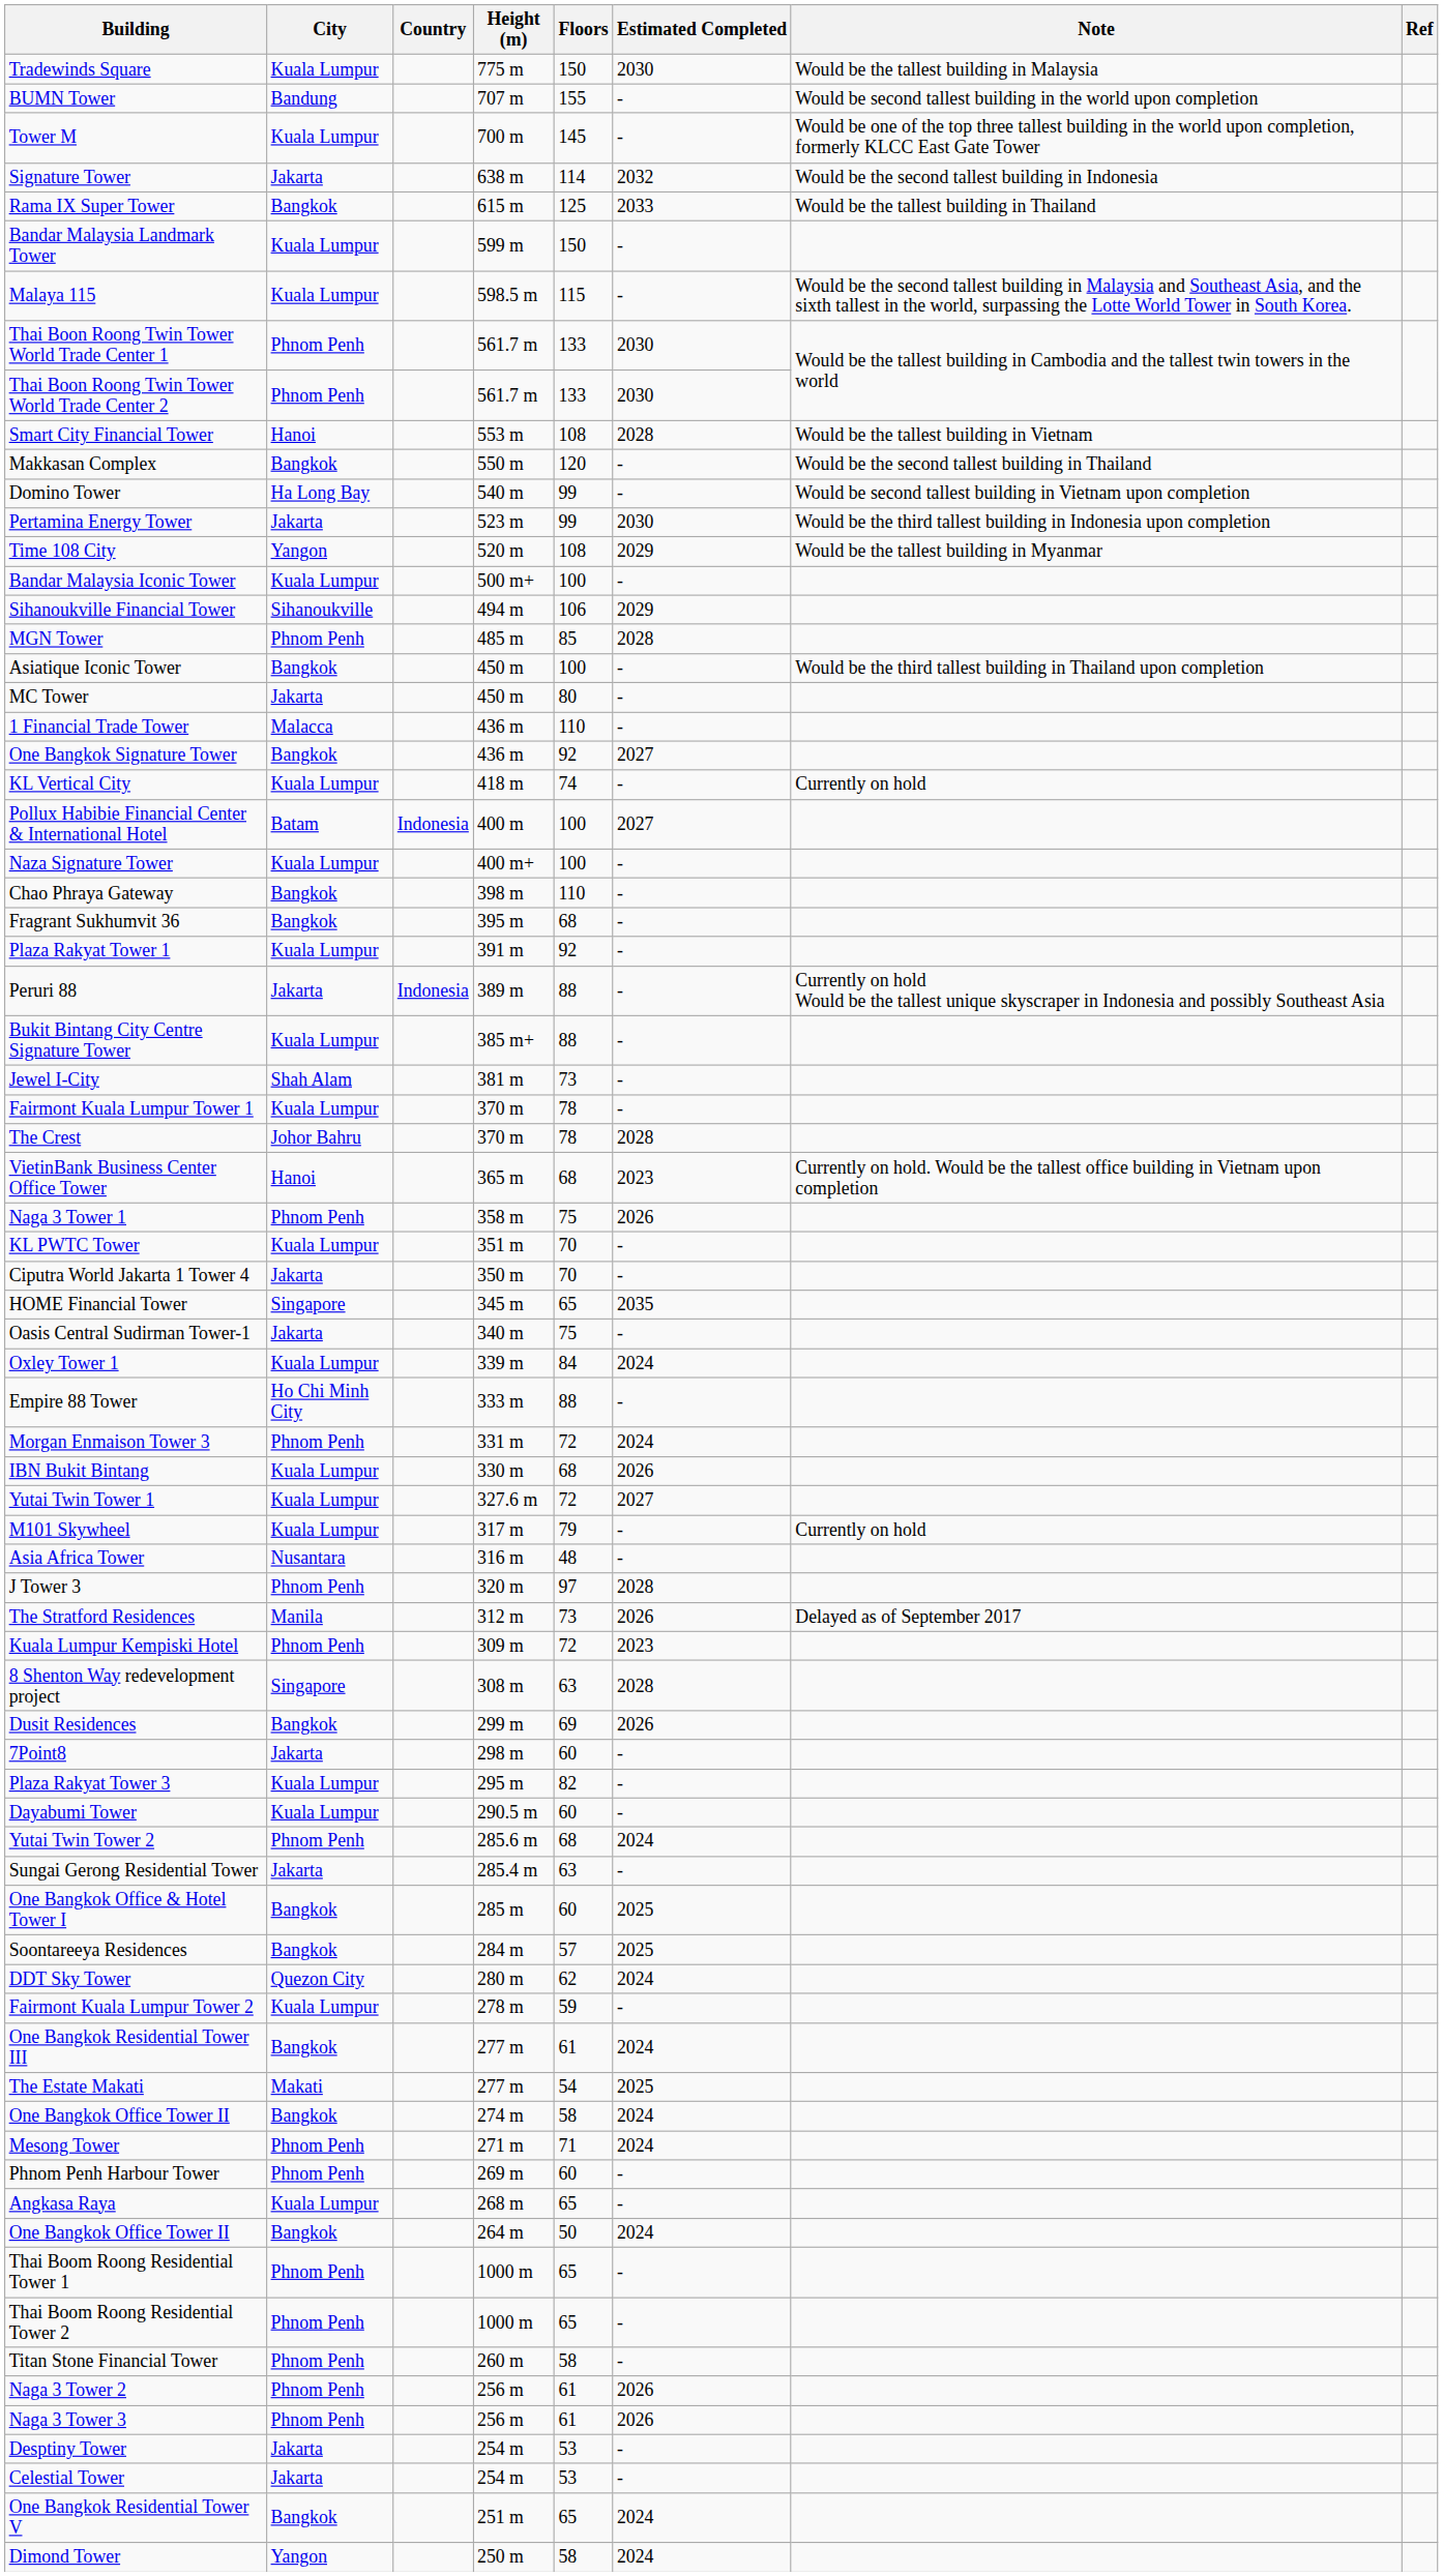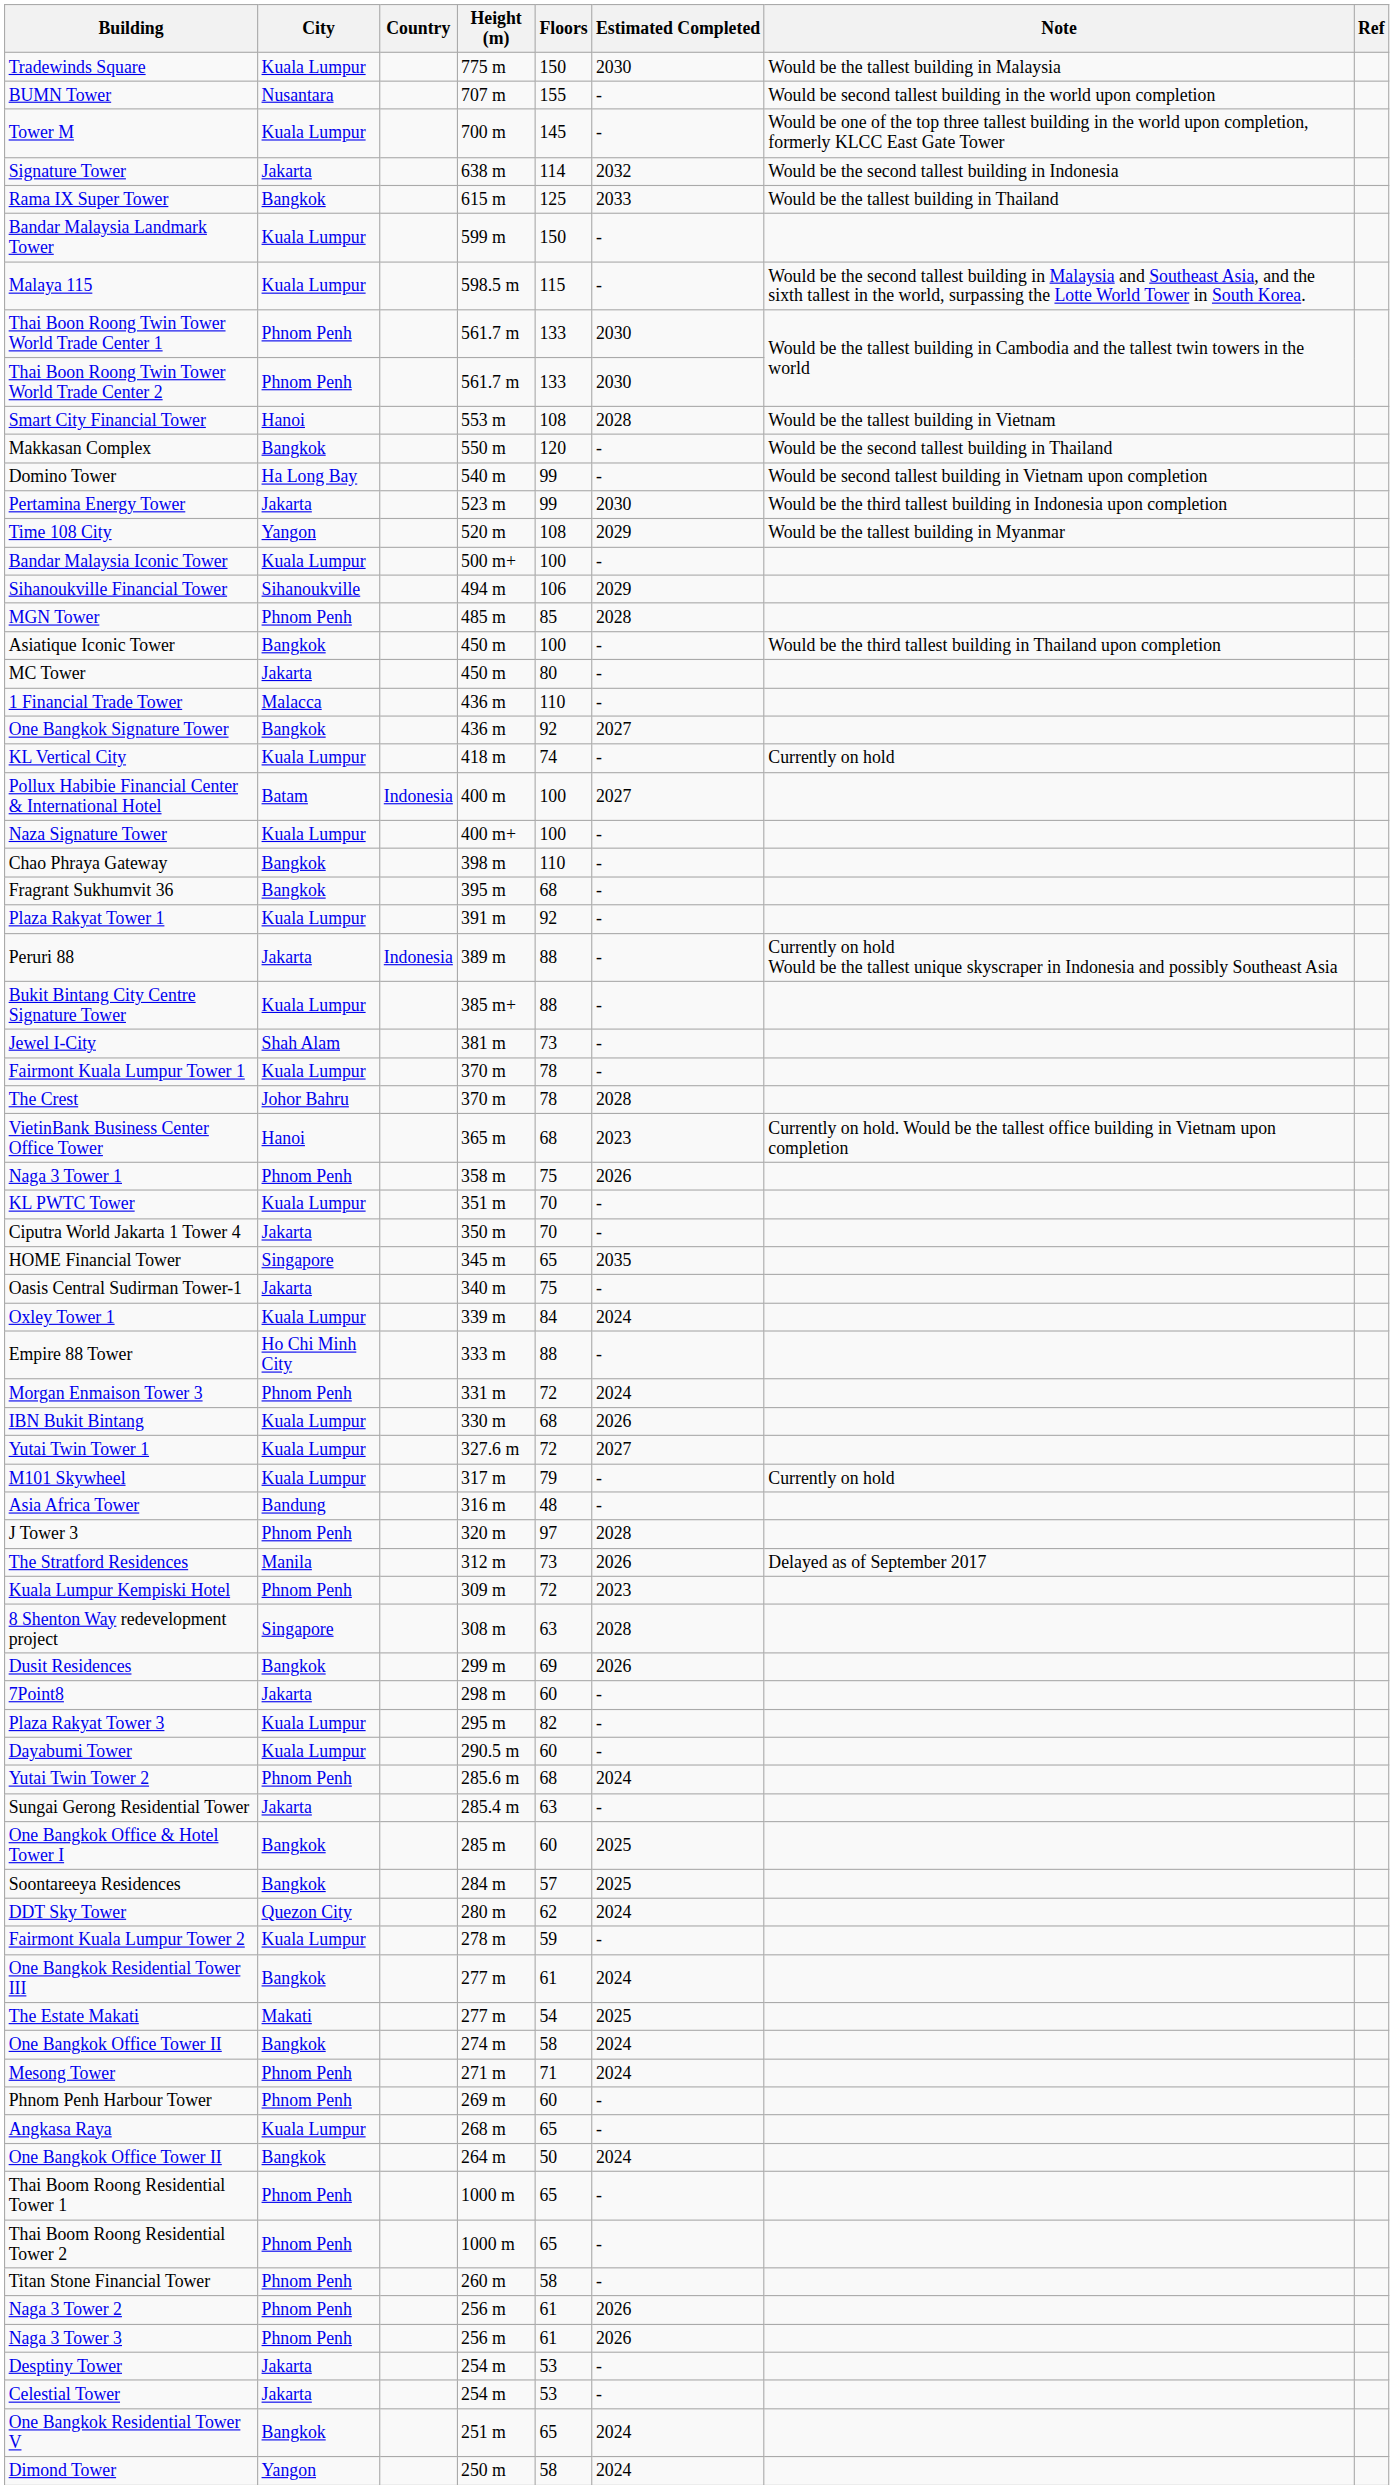BUMN Tower | City: Bandung -> Nusantara
Asia Africa Tower | City: Nusantara -> Bandung
